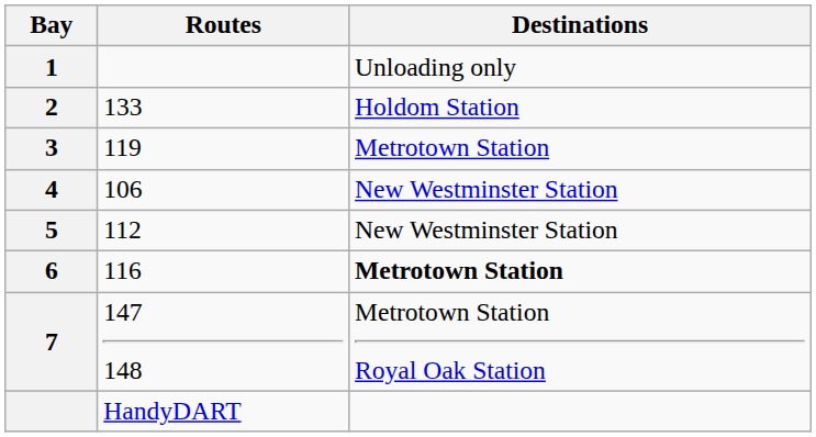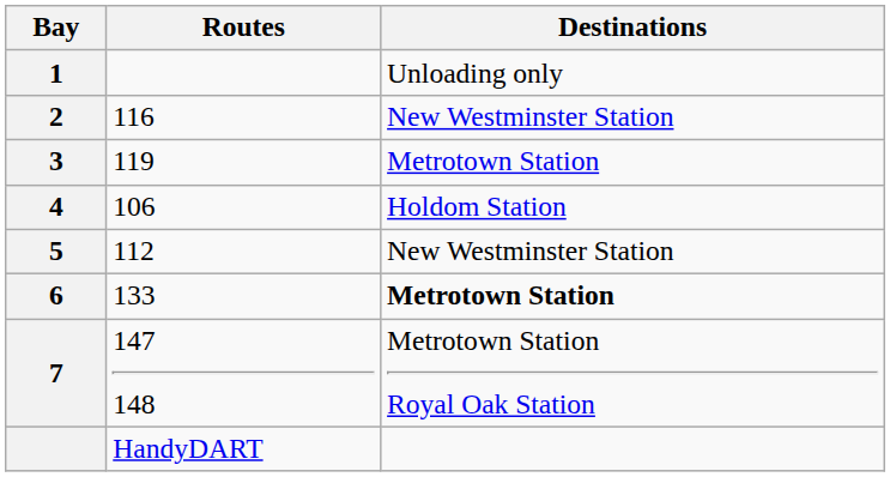2 | Routes: 133 -> 116
2 | Destinations: Holdom Station -> New Westminster Station
4 | Destinations: New Westminster Station -> Holdom Station
6 | Routes: 116 -> 133
